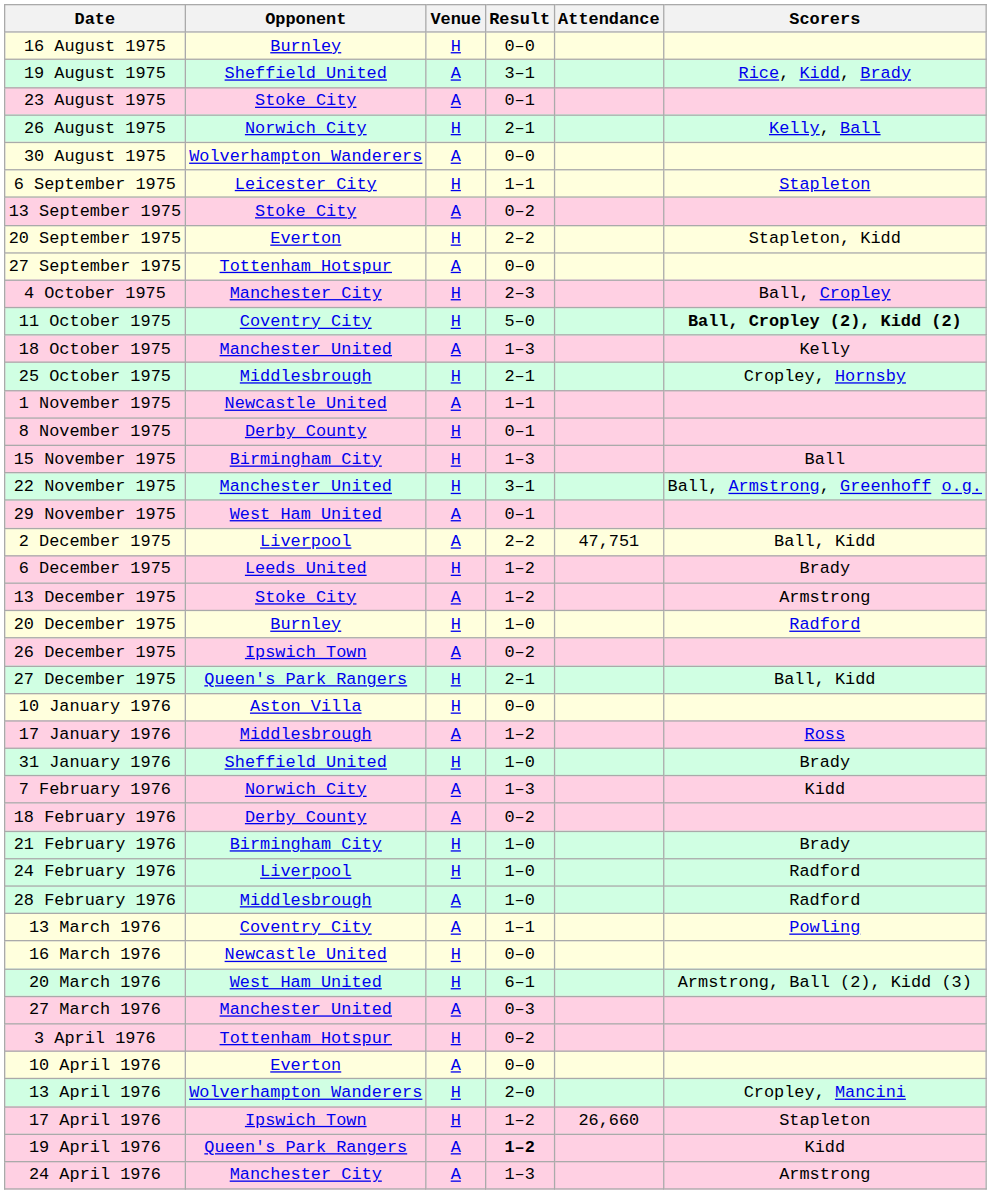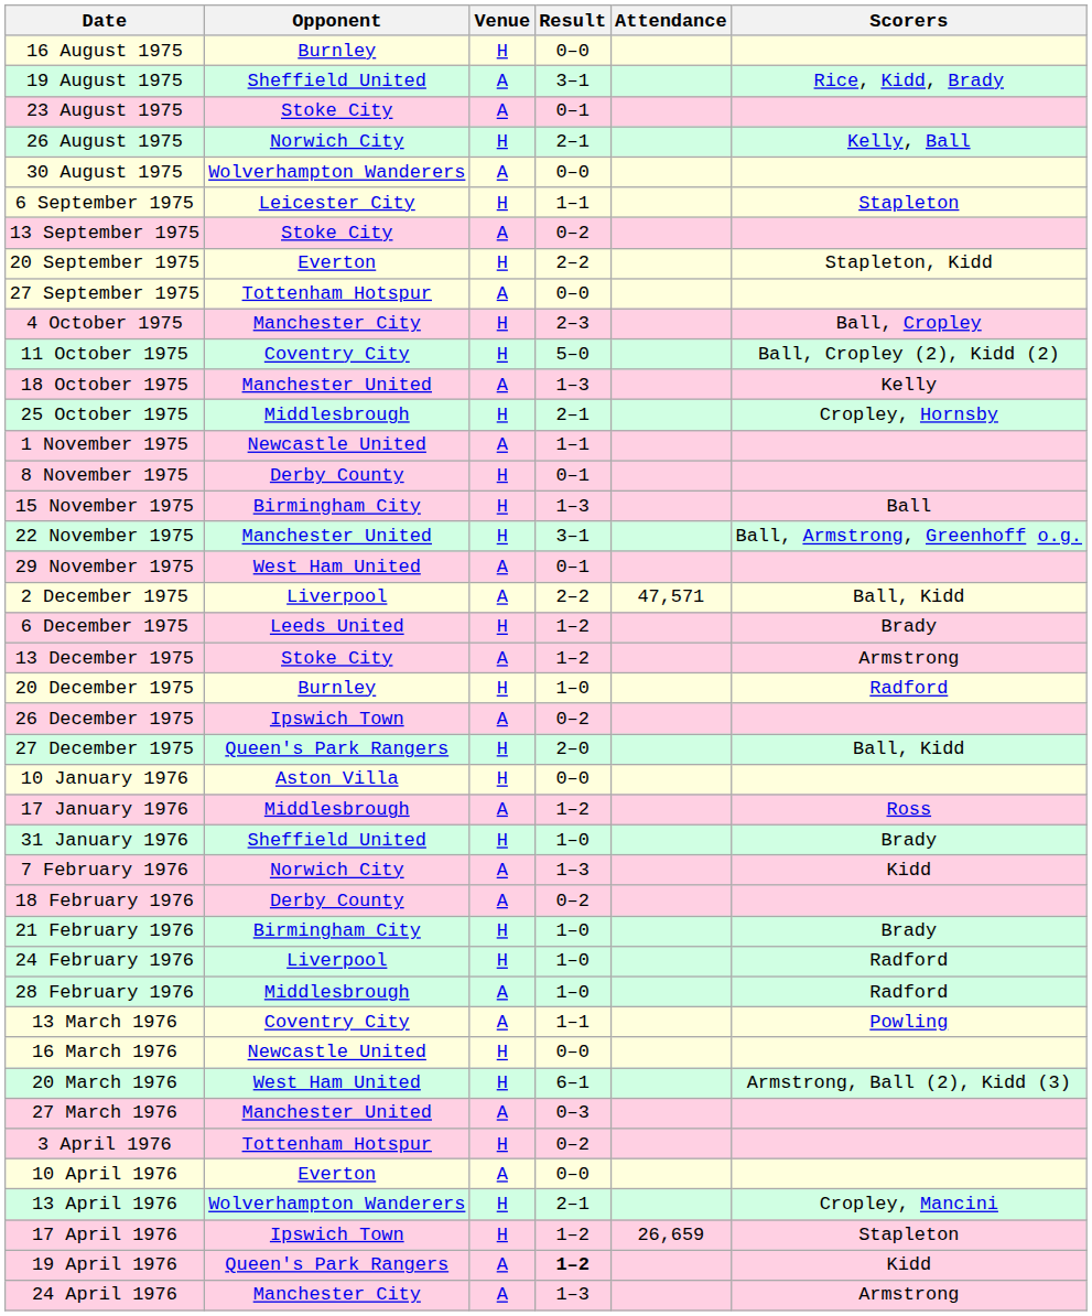11 October 1975 | Scorers: bold -> normal
2 December 1975 | Attendance: 47,751 -> 47,571
27 December 1975 | Result: 2–1 -> 2–0
13 April 1976 | Result: 2–0 -> 2–1
17 April 1976 | Attendance: 26,660 -> 26,659
